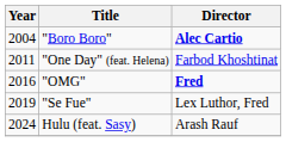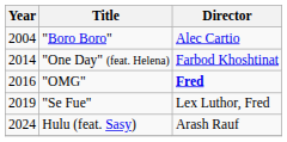"Boro Boro" | Director: bold -> normal
"One Day" (feat. Helena) | Year: 2011 -> 2014
